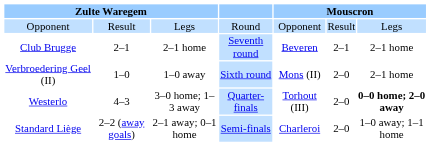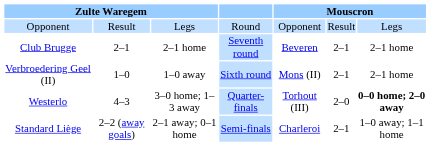Verbroedering Geel (II) | column 6: 2–0 -> 2–1
Standard Liège | column 6: 2–0 -> 2–1
